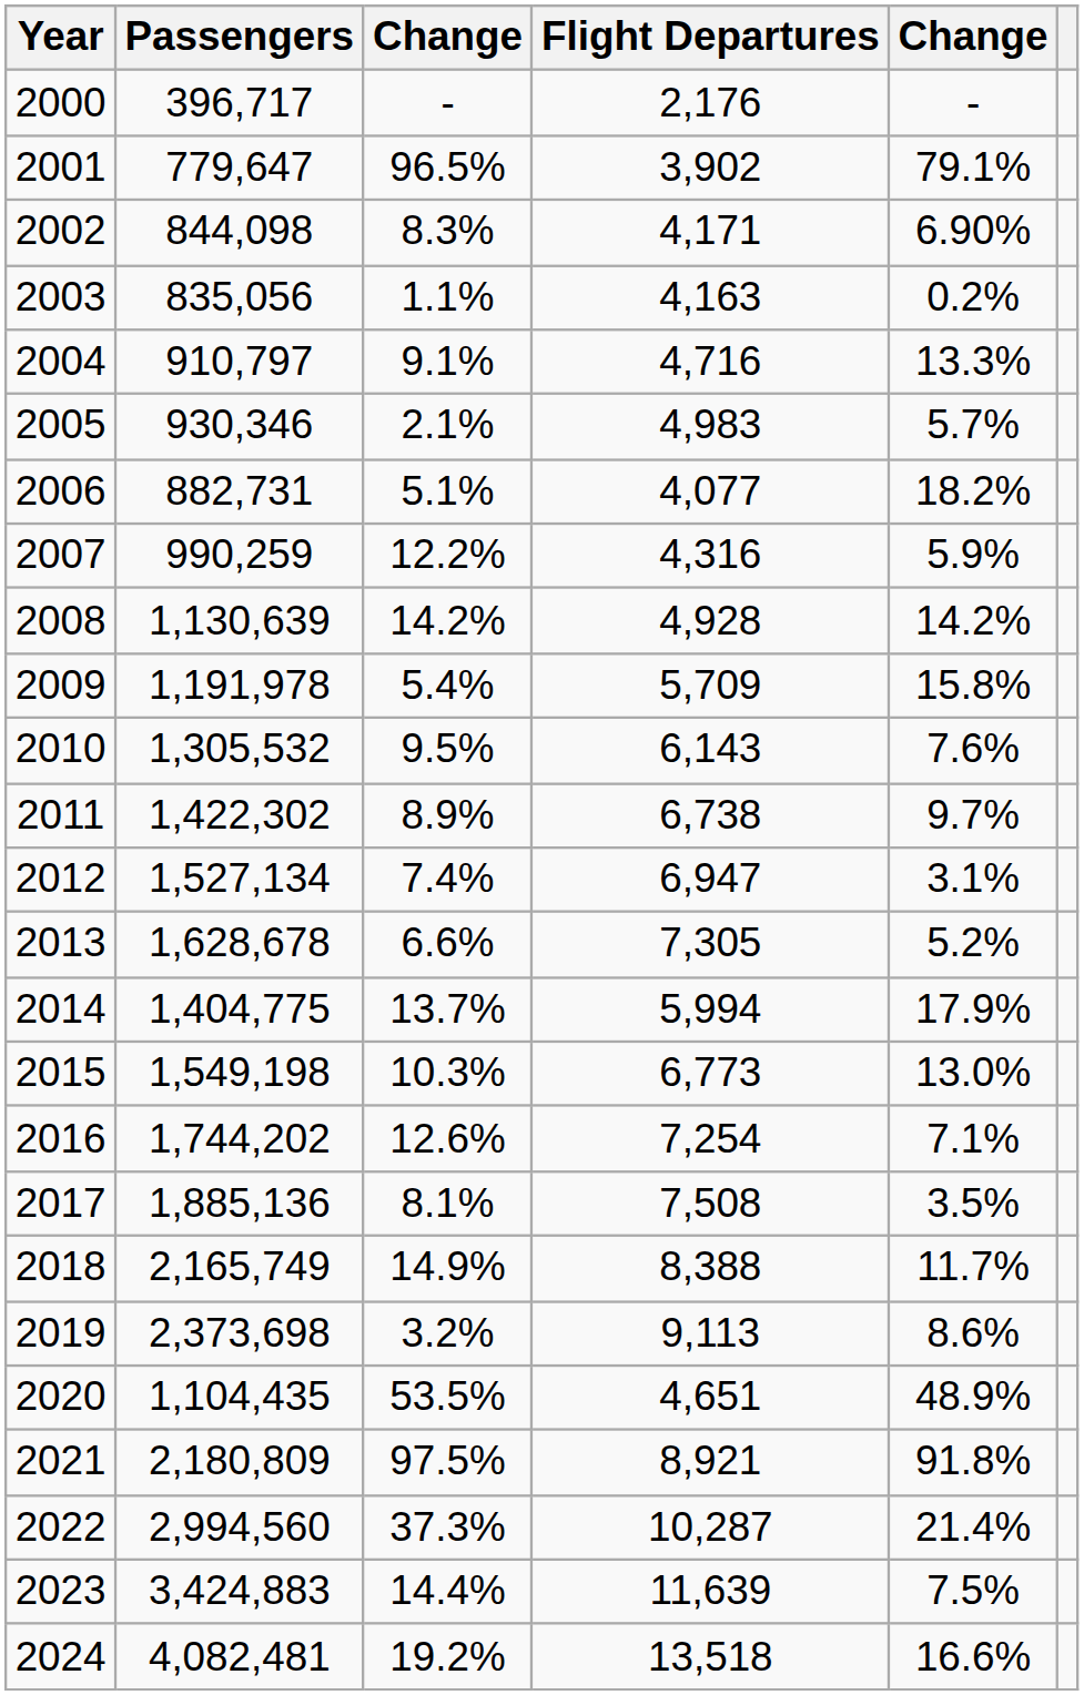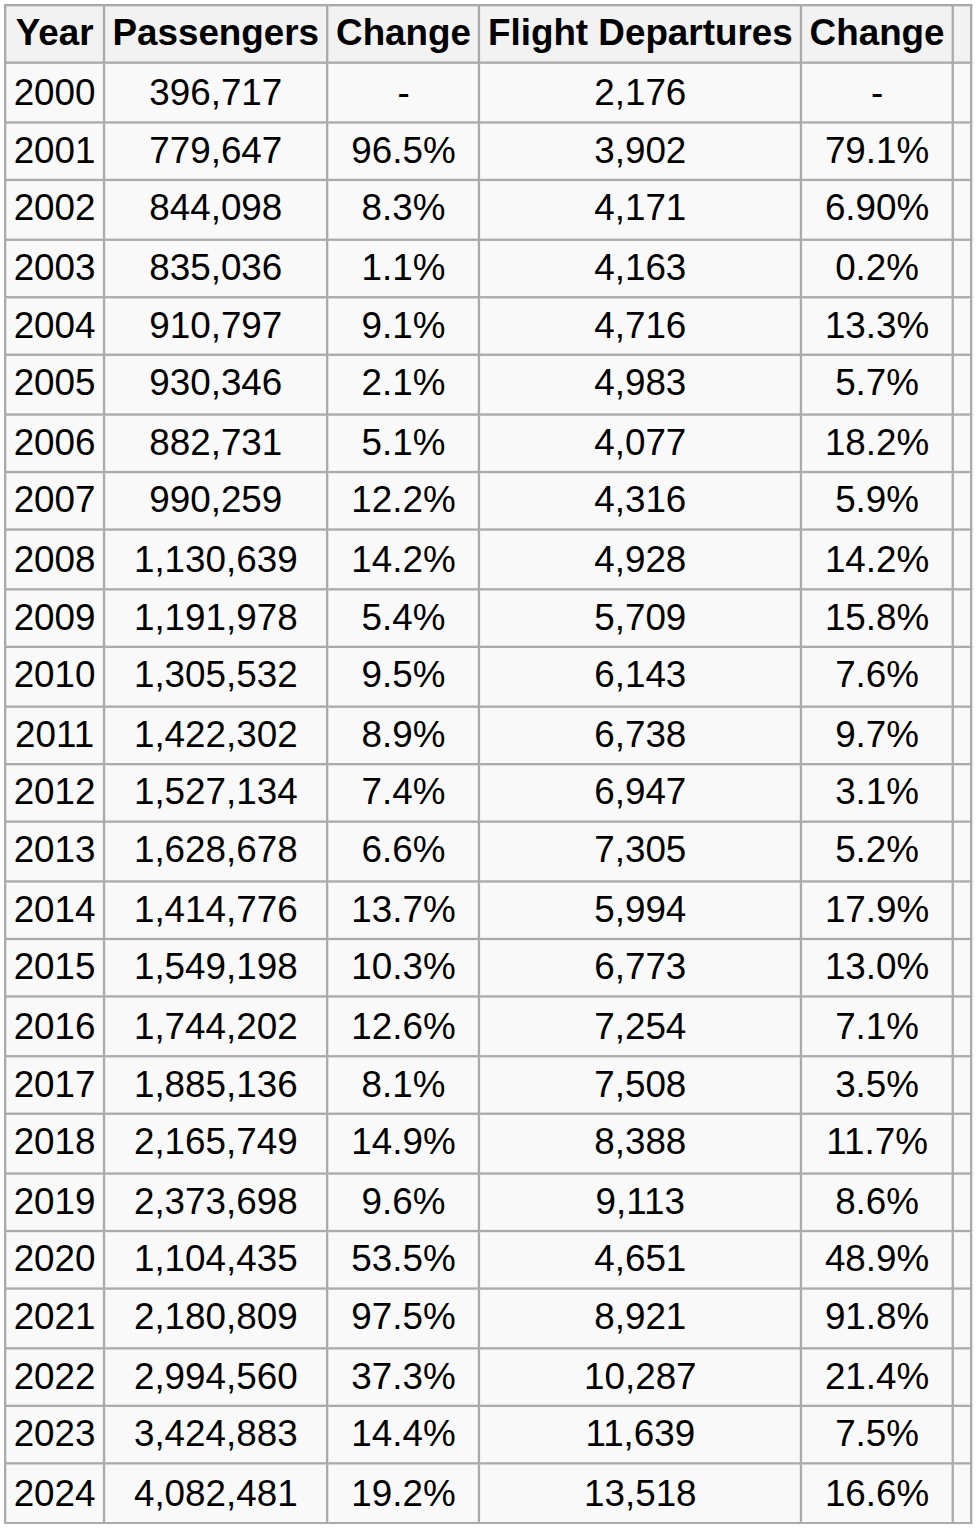2003 | Passengers: 835,056 -> 835,036
2014 | Passengers: 1,404,775 -> 1,414,776
2019 | column 3: 3.2% -> 9.6%
